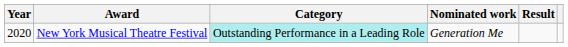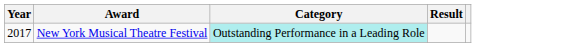- column: Nominated work | Generation Me
New York Musical Theatre Festival | Year: 2020 -> 2017
